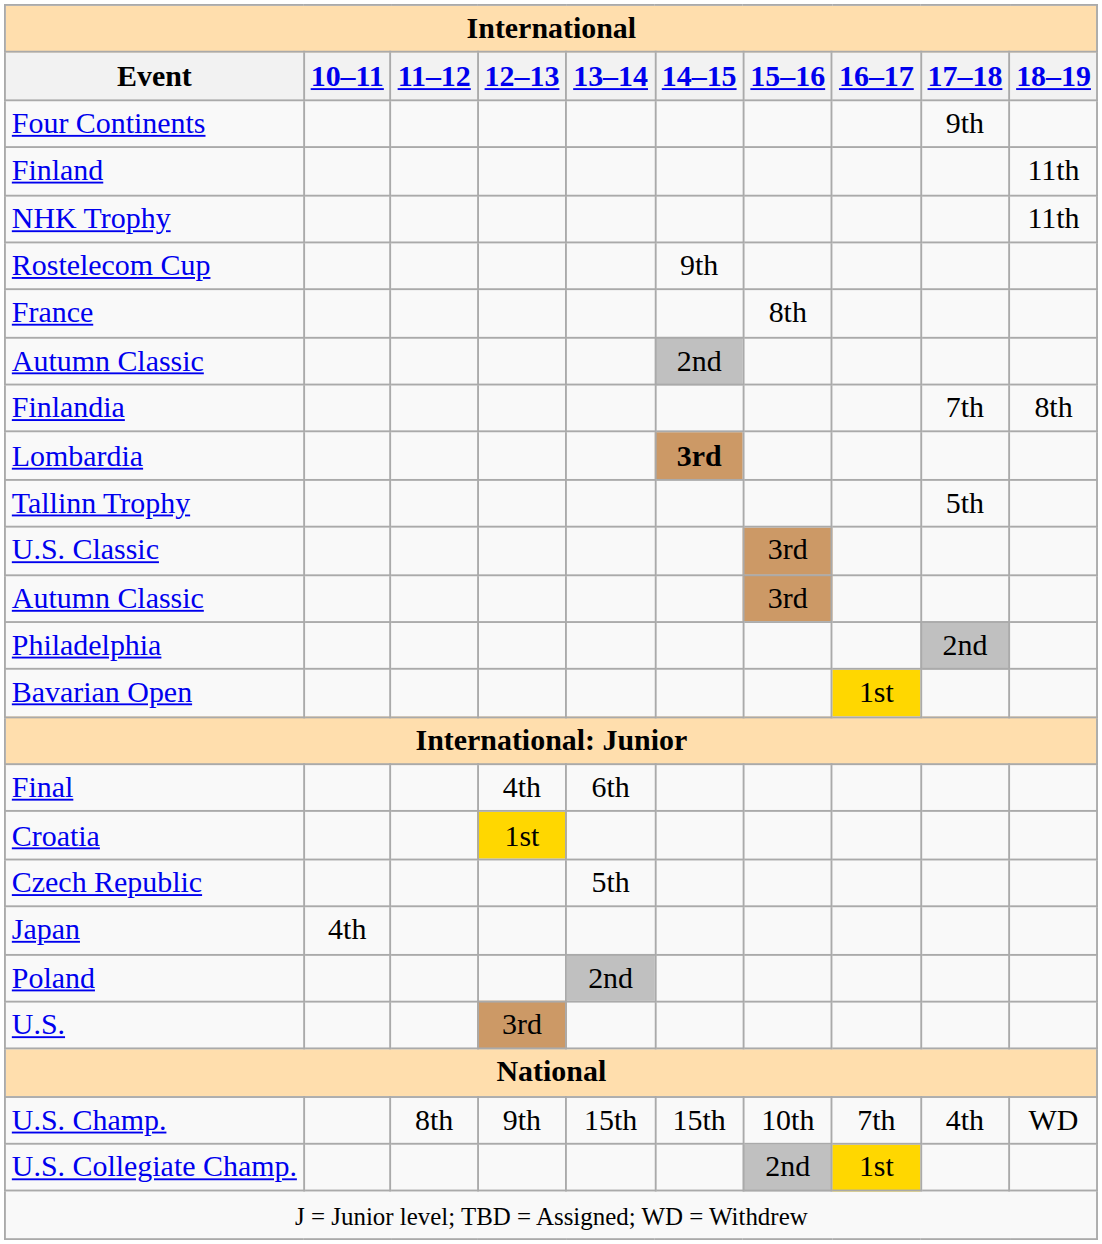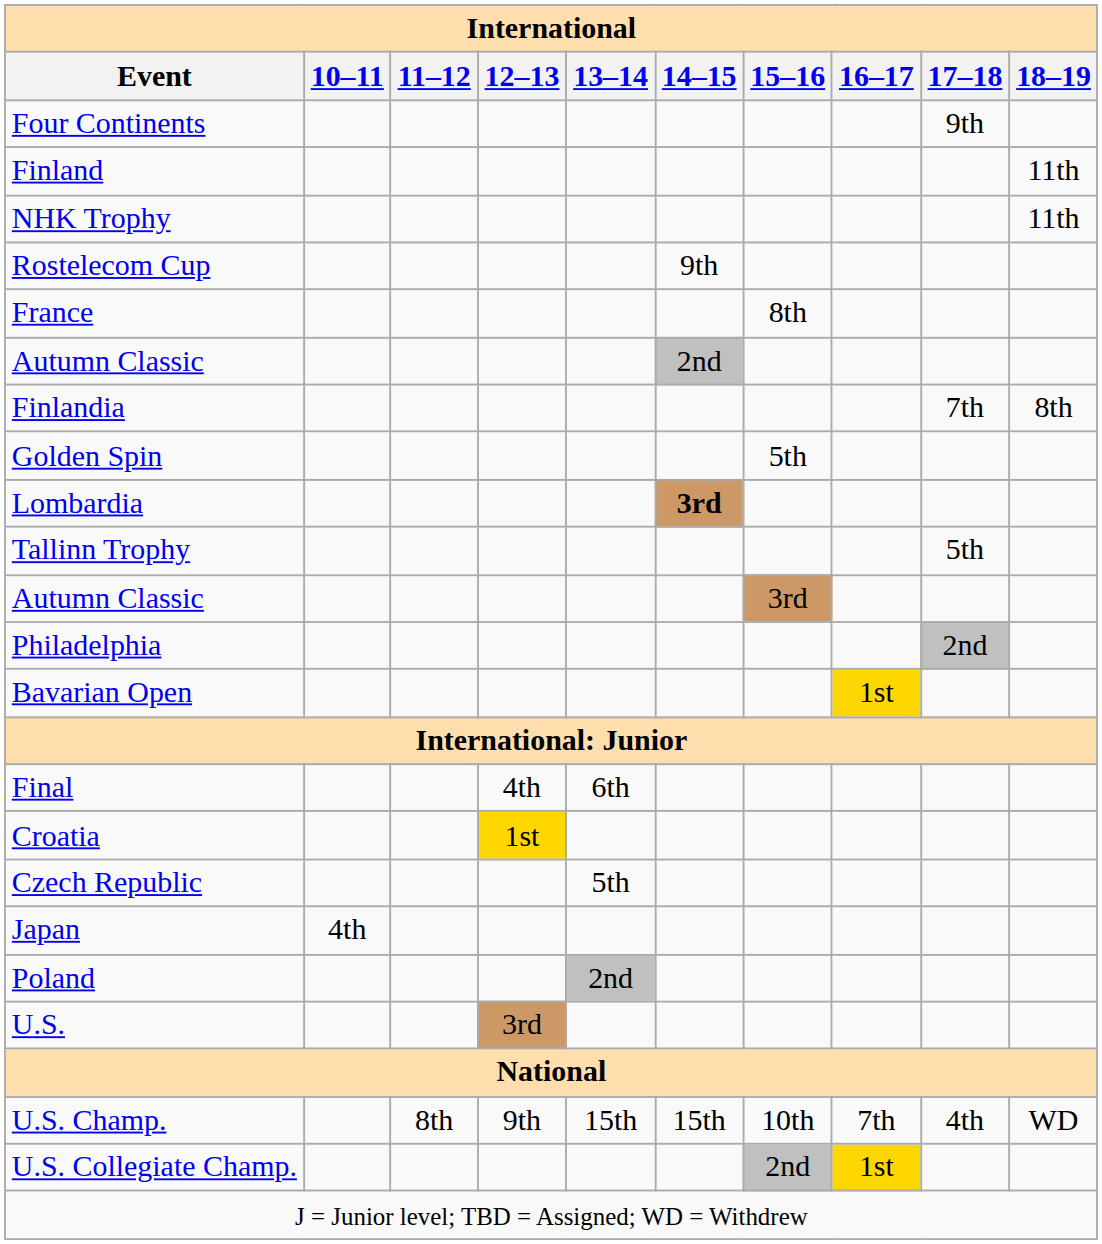+ row: Golden Spin | 5th
- row: U.S. Classic | 3rd
